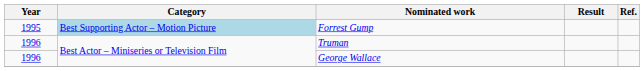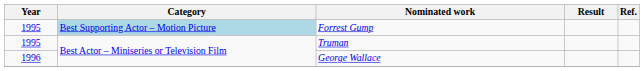Truman | Year: 1996 -> 1995
